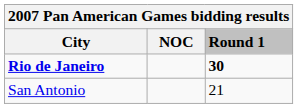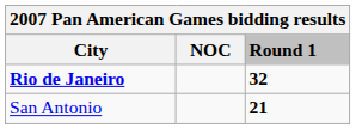Rio de Janeiro | Round 1: 30 -> 32
San Antonio | Round 1: normal -> bold
